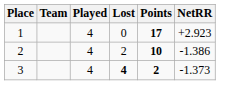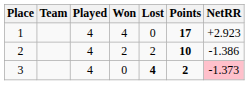+ column: Won | 4 | 2 | 0
3 | NetRR: no background -> pink background
